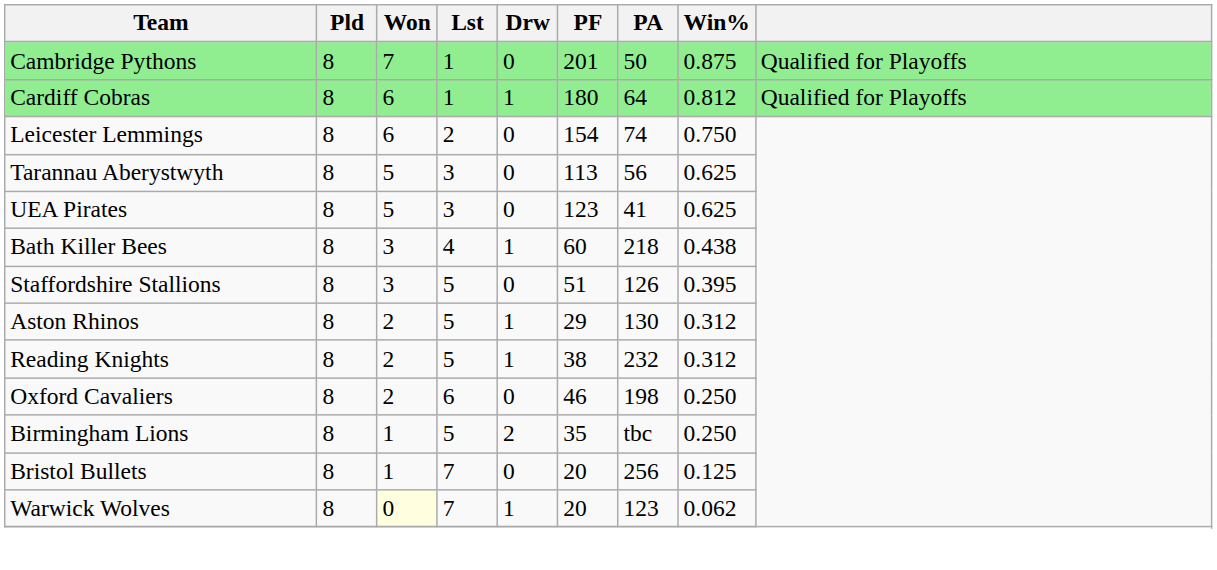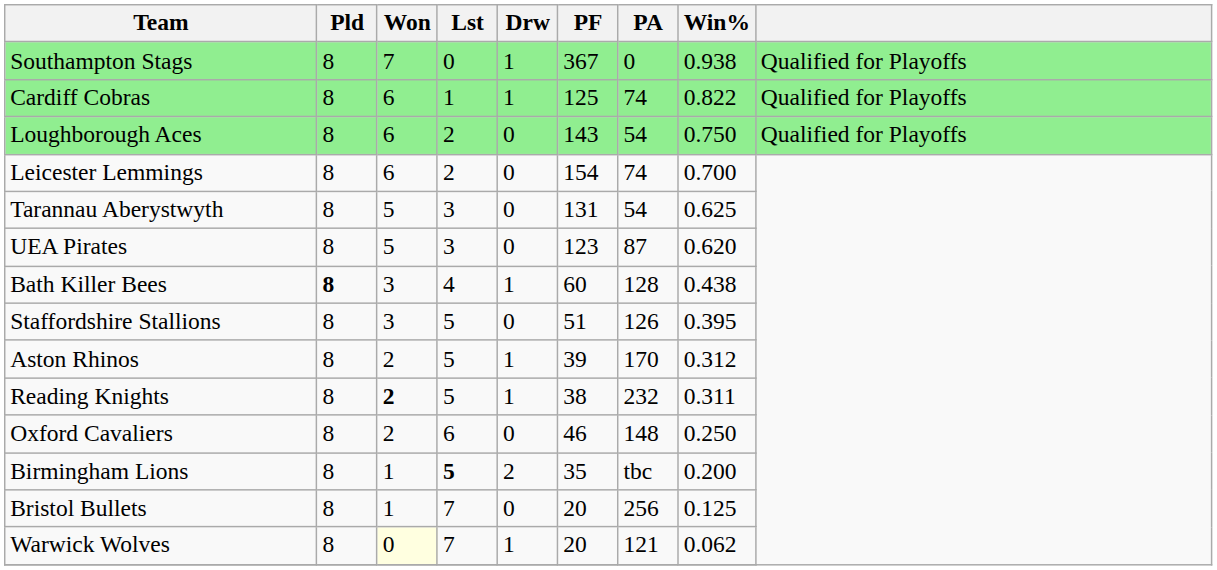+ row: Southampton Stags | 8 | 7 | 0 | 1 | 367 | 0 | 0.938 | Qualified for Playoffs
- row: Cambridge Pythons | 8 | 7 | 1 | 0 | 201 | 50 | 0.875 | Qualified for Playoffs
Cardiff Cobras | PF: 180 -> 125
Cardiff Cobras | PA: 64 -> 74
Cardiff Cobras | Win%: 0.812 -> 0.822
+ row: Loughborough Aces | 8 | 6 | 2 | 0 | 143 | 54 | 0.750 | Qualified for Playoffs
Leicester Lemmings | Win%: 0.750 -> 0.700
Tarannau Aberystwyth | PF: 113 -> 131
Tarannau Aberystwyth | PA: 56 -> 54
UEA Pirates | PA: 41 -> 87
UEA Pirates | Win%: 0.625 -> 0.620
Bath Killer Bees | Pld: normal -> bold
Bath Killer Bees | PA: 218 -> 128
Aston Rhinos | PF: 29 -> 39
Aston Rhinos | PA: 130 -> 170
Reading Knights | Won: normal -> bold
Reading Knights | Win%: 0.312 -> 0.311
Oxford Cavaliers | PA: 198 -> 148
Birmingham Lions | Lst: normal -> bold
Birmingham Lions | Win%: 0.250 -> 0.200
Warwick Wolves | PA: 123 -> 121
